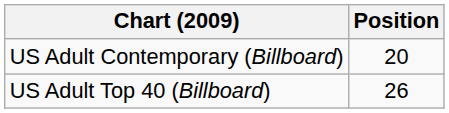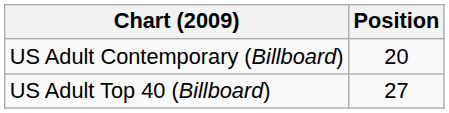US Adult Top 40 (Billboard) | Position: 26 -> 27
